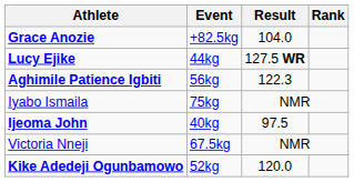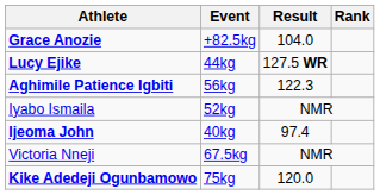Iyabo Ismaila | Event: 75kg -> 52kg
Ijeoma John | Result: 97.5 -> 97.4
Kike Adedeji Ogunbamowo | Event: 52kg -> 75kg
